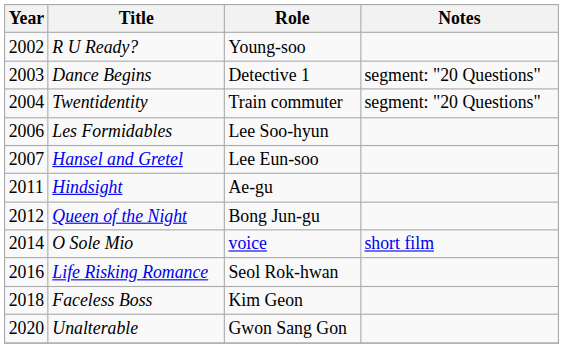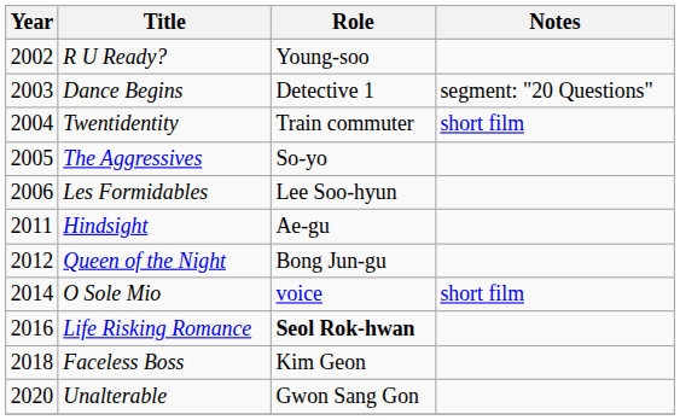Twentidentity | Notes: segment: "20 Questions" -> short film
+ row: 2005 | The Aggressives | So-yo
- row: 2007 | Hansel and Gretel | Lee Eun-soo
Life Risking Romance | Role: normal -> bold
